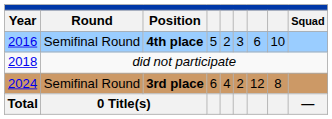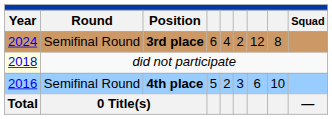rows swapped: 4th place <-> 3rd place
did not participate | Year: no background -> lightyellow background
